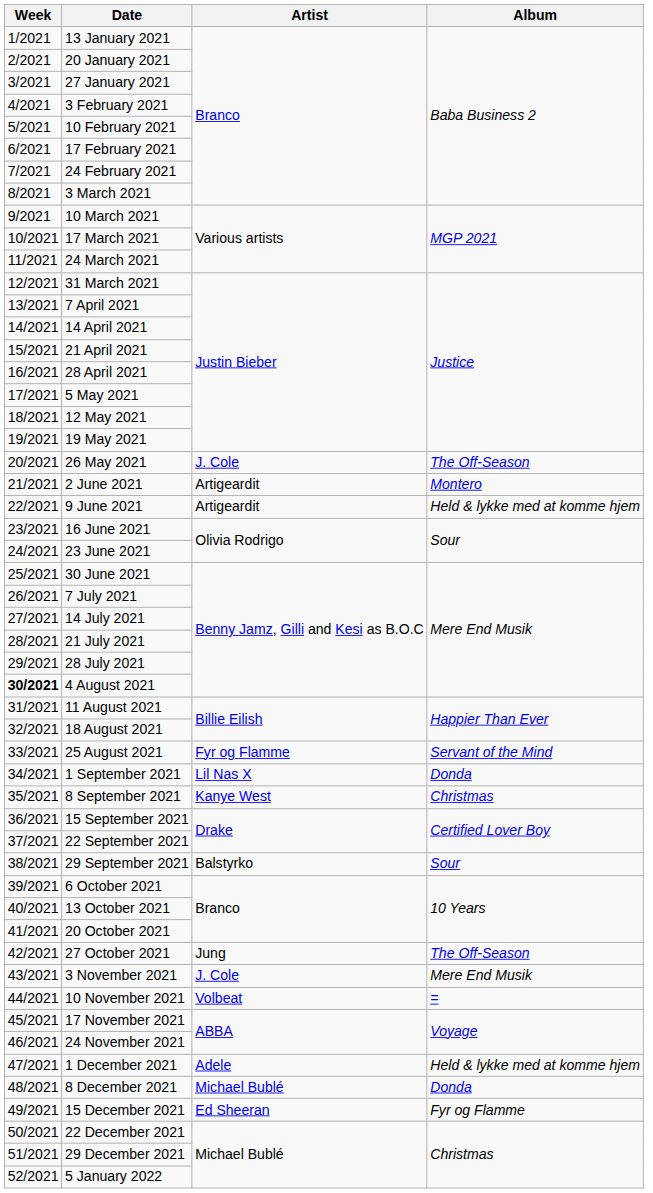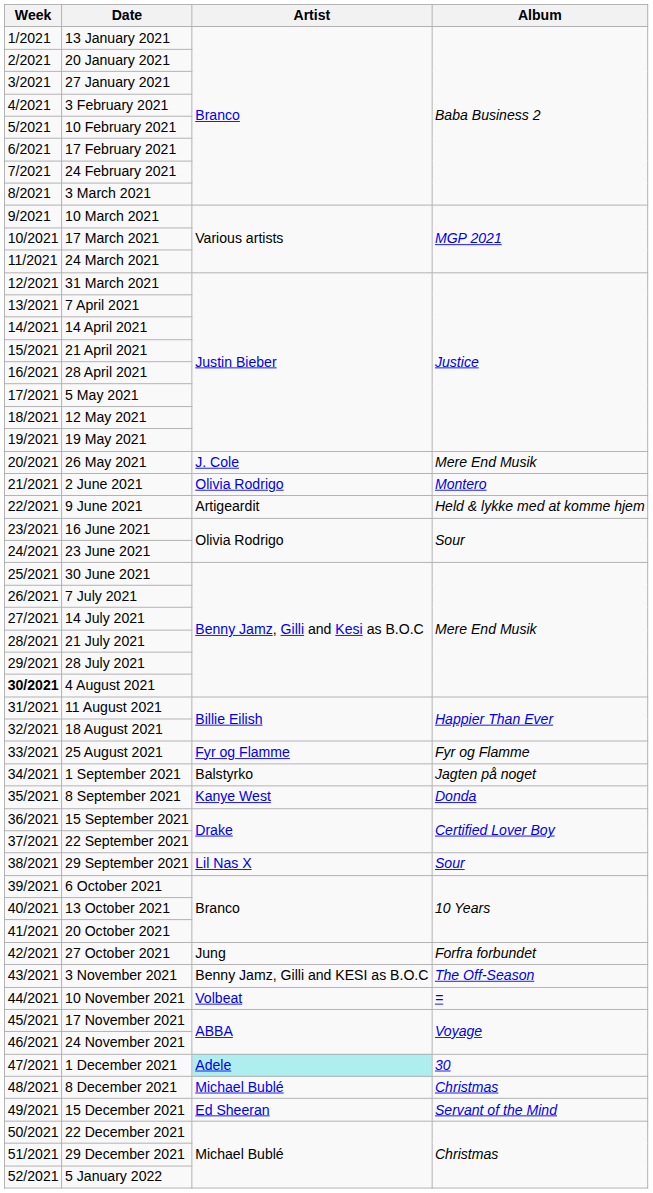26 May 2021 | Album: The Off-Season -> Mere End Musik
2 June 2021 | Artist: Artigeardit -> Olivia Rodrigo
25 August 2021 | Album: Servant of the Mind -> Fyr og Flamme
1 September 2021 | Artist: Lil Nas X -> Balstyrko
1 September 2021 | Album: Donda -> Jagten på noget
8 September 2021 | Album: Christmas -> Donda
29 September 2021 | Artist: Balstyrko -> Lil Nas X
27 October 2021 | Album: The Off-Season -> Forfra forbundet
3 November 2021 | Artist: J. Cole -> Benny Jamz, Gilli and KESI as B.O.C
3 November 2021 | Album: Mere End Musik -> The Off-Season
1 December 2021 | Artist: no background -> paleturquoise background
1 December 2021 | Album: Held & lykke med at komme hjem -> 30
8 December 2021 | Album: Donda -> Christmas
15 December 2021 | Album: Fyr og Flamme -> Servant of the Mind
